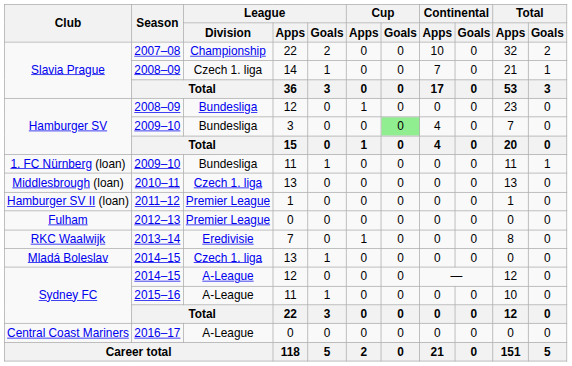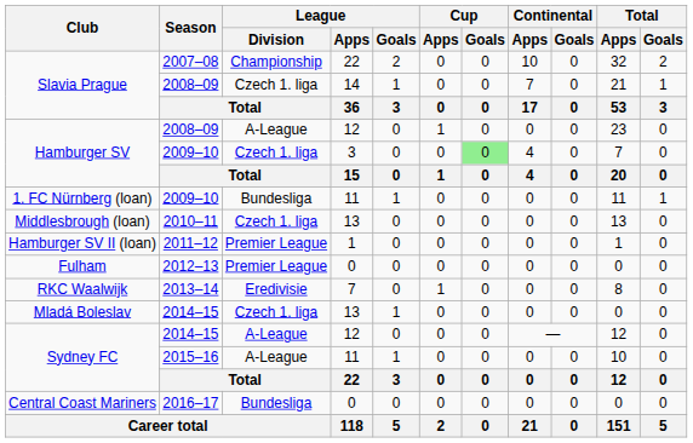Hamburger SV / 2008–09 | League / Division: Bundesliga -> A-League
Hamburger SV / 2009–10 | League / Division: Bundesliga -> Czech 1. liga
Central Coast Mariners | League / Division: A-League -> Bundesliga
